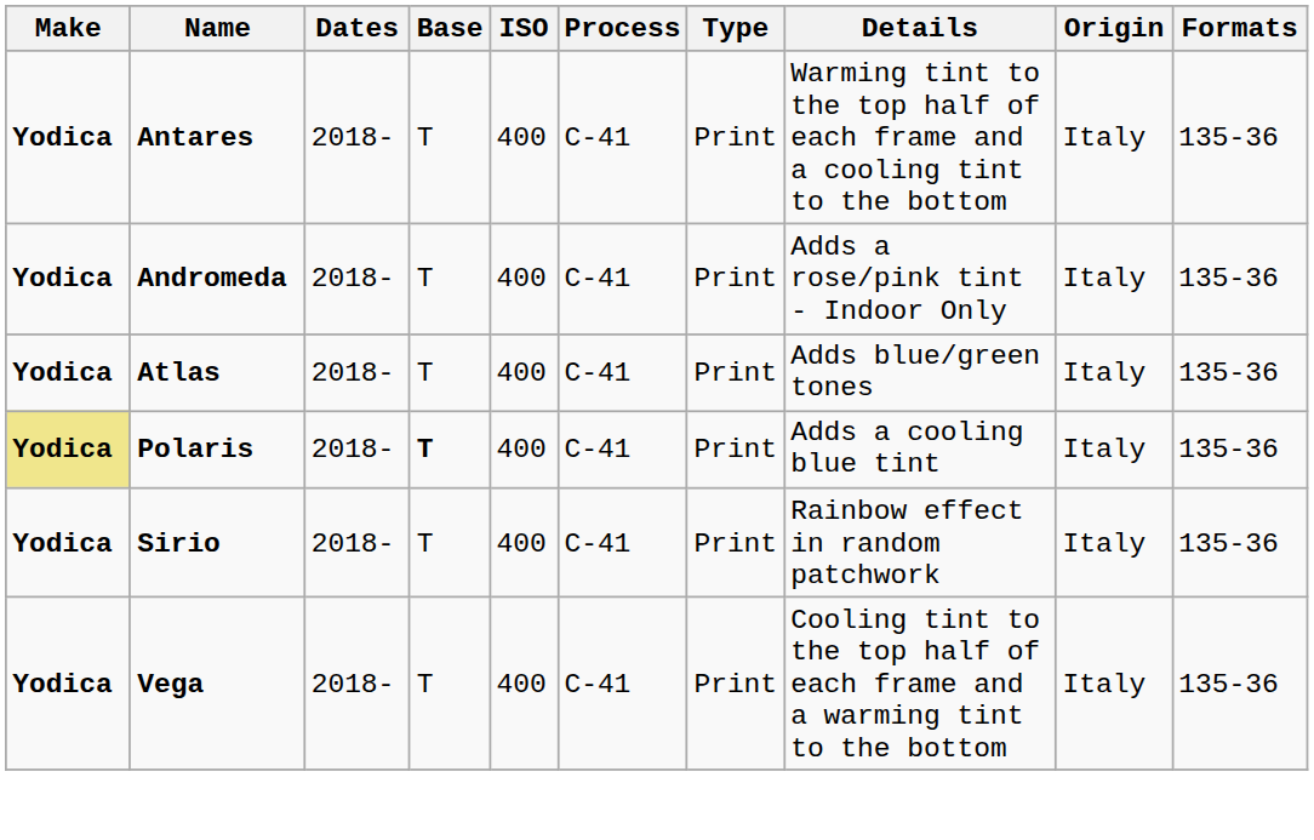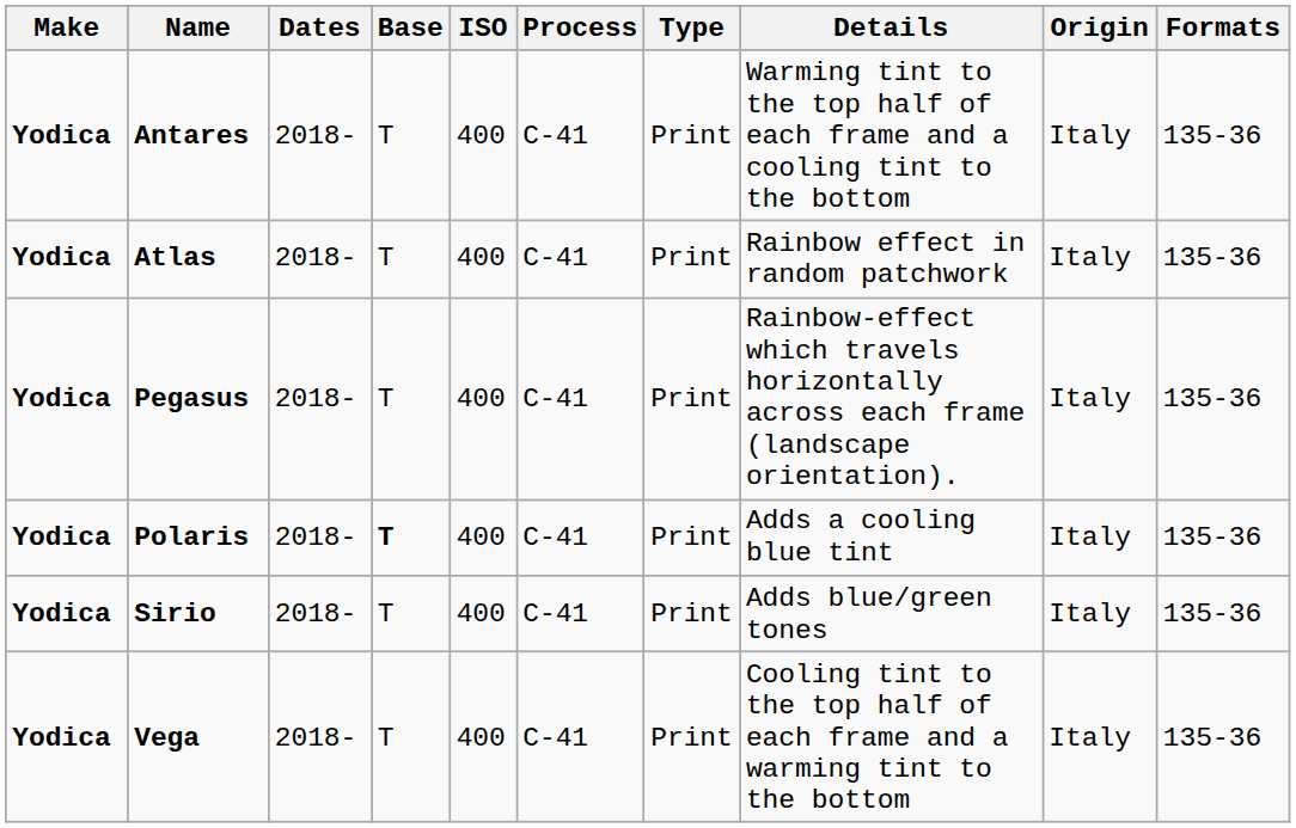- row: Yodica | Andromeda | 2018- | T | 400 | C-41 | Print | Adds a rose/pink tint - Indoor Only | Italy | 135-36
Atlas | Details: Adds blue/green tones -> Rainbow effect in random patchwork
+ row: Yodica | Pegasus | 2018- | T | 400 | C-41 | Print | Rainbow-effect which travels horizontally across each frame (landscape orientation). | Italy | 135-36
Polaris | Make: khaki background -> no background
Sirio | Details: Rainbow effect in random patchwork -> Adds blue/green tones
